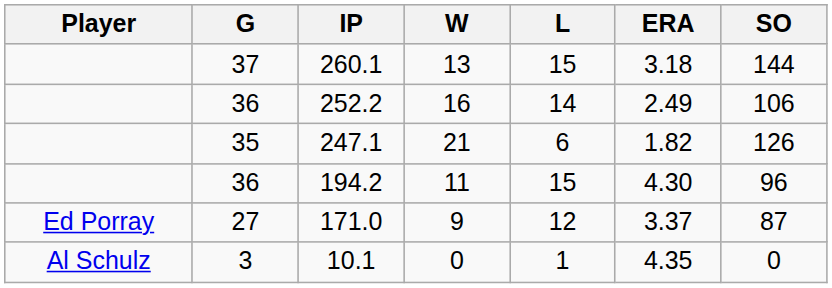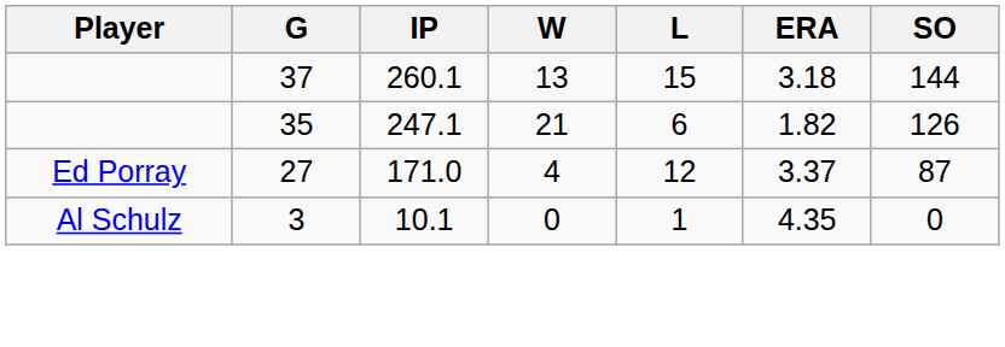- row: 36 | 252.2 | 16 | 14 | 2.49 | 106
- row: 36 | 194.2 | 11 | 15 | 4.30 | 96
171.0 | W: 9 -> 4
